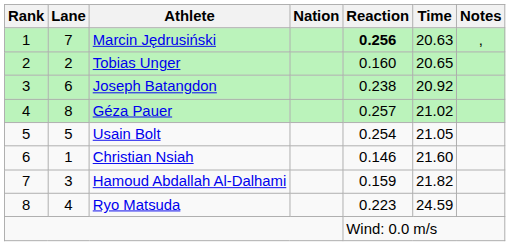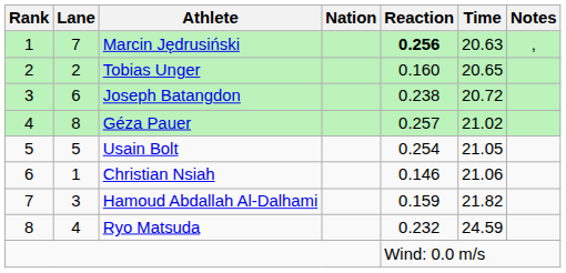Joseph Batangdon | Time: 20.92 -> 20.72
Christian Nsiah | Time: 21.60 -> 21.06
Ryo Matsuda | Reaction: 0.223 -> 0.232
